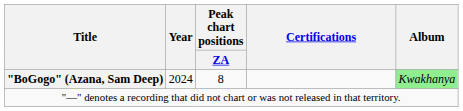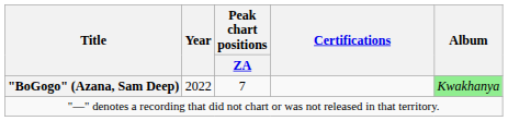"BoGogo" (Azana, Sam Deep) | Year: 2024 -> 2022
"BoGogo" (Azana, Sam Deep) | Peak chart positions / ZA: 8 -> 7
